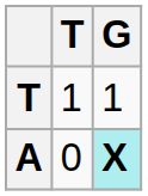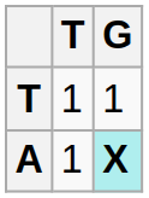A | T: 0 -> 1
